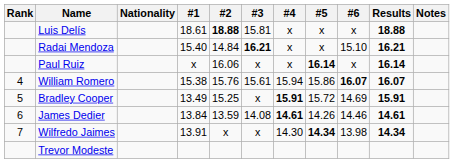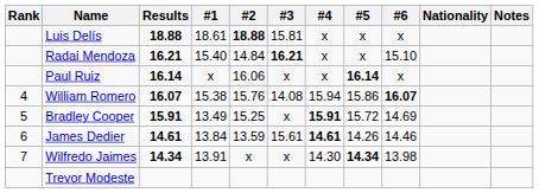columns swapped: Nationality <-> Results
William Romero | #3: 15.61 -> 14.08
James Dedier | #3: 14.08 -> 15.61
